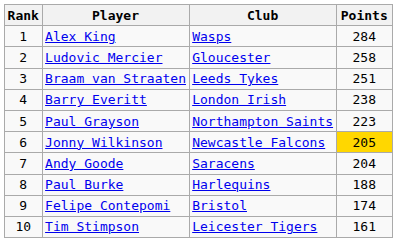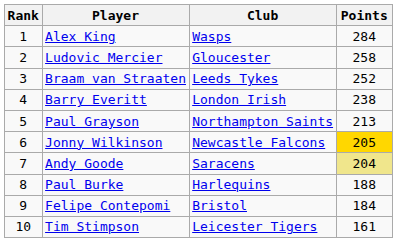Braam van Straaten | Points: 251 -> 252
Paul Grayson | Points: 223 -> 213
Andy Goode | Points: no background -> khaki background
Felipe Contepomi | Points: 174 -> 184
